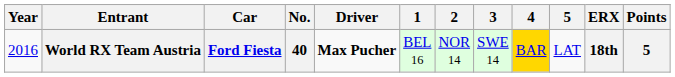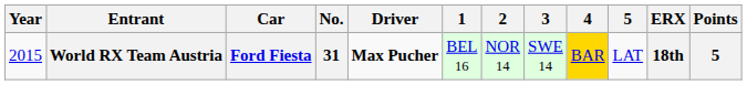World RX Team Austria | Year: 2016 -> 2015
World RX Team Austria | No.: 40 -> 31
